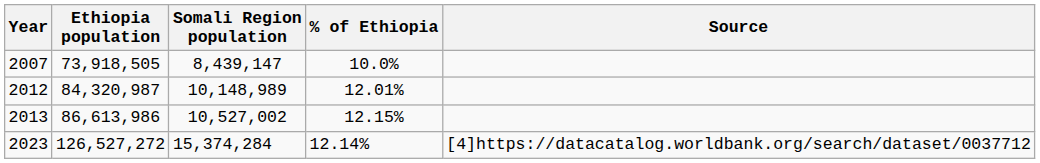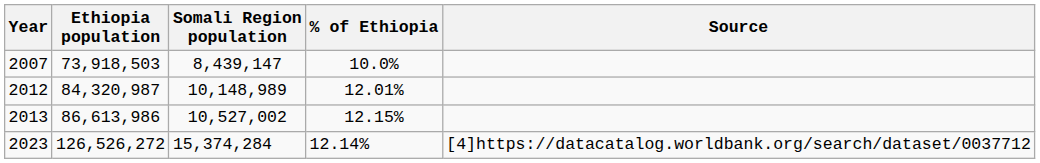2007 | Ethiopia population: 73,918,505 -> 73,918,503
2023 | Ethiopia population: 126,527,272 -> 126,526,272
